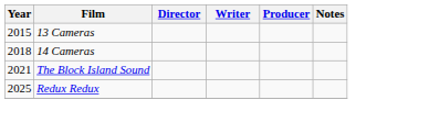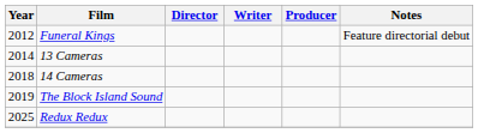+ row: 2012 | Funeral Kings | Feature directorial debut
13 Cameras | Year: 2015 -> 2014
The Block Island Sound | Year: 2021 -> 2019
